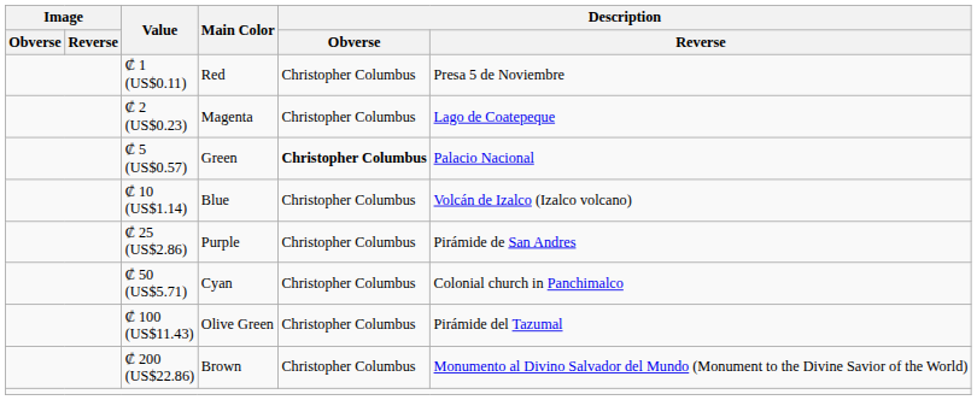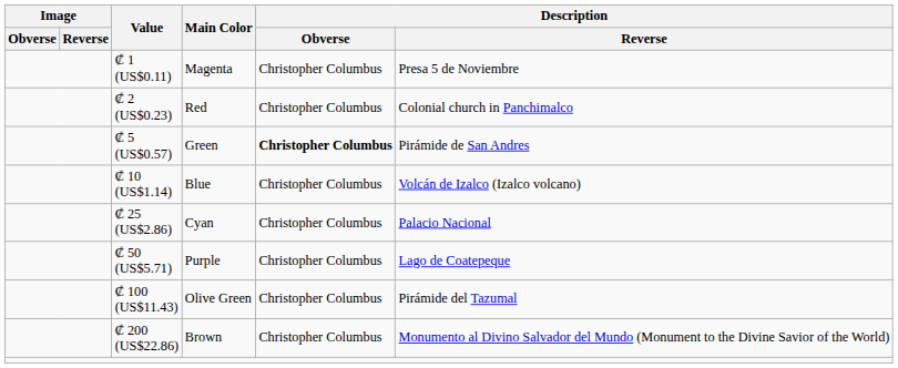₡ 1 (US$0.11) | Main Color: Red -> Magenta
₡ 2 (US$0.23) | Main Color: Magenta -> Red
₡ 2 (US$0.23) | Description / Reverse: Lago de Coatepeque -> Colonial church in Panchimalco
₡ 5 (US$0.57) | Description / Reverse: Palacio Nacional -> Pirámide de San Andres
₡ 25 (US$2.86) | Main Color: Purple -> Cyan
₡ 25 (US$2.86) | Description / Reverse: Pirámide de San Andres -> Palacio Nacional
₡ 50 (US$5.71) | Main Color: Cyan -> Purple
₡ 50 (US$5.71) | Description / Reverse: Colonial church in Panchimalco -> Lago de Coatepeque
